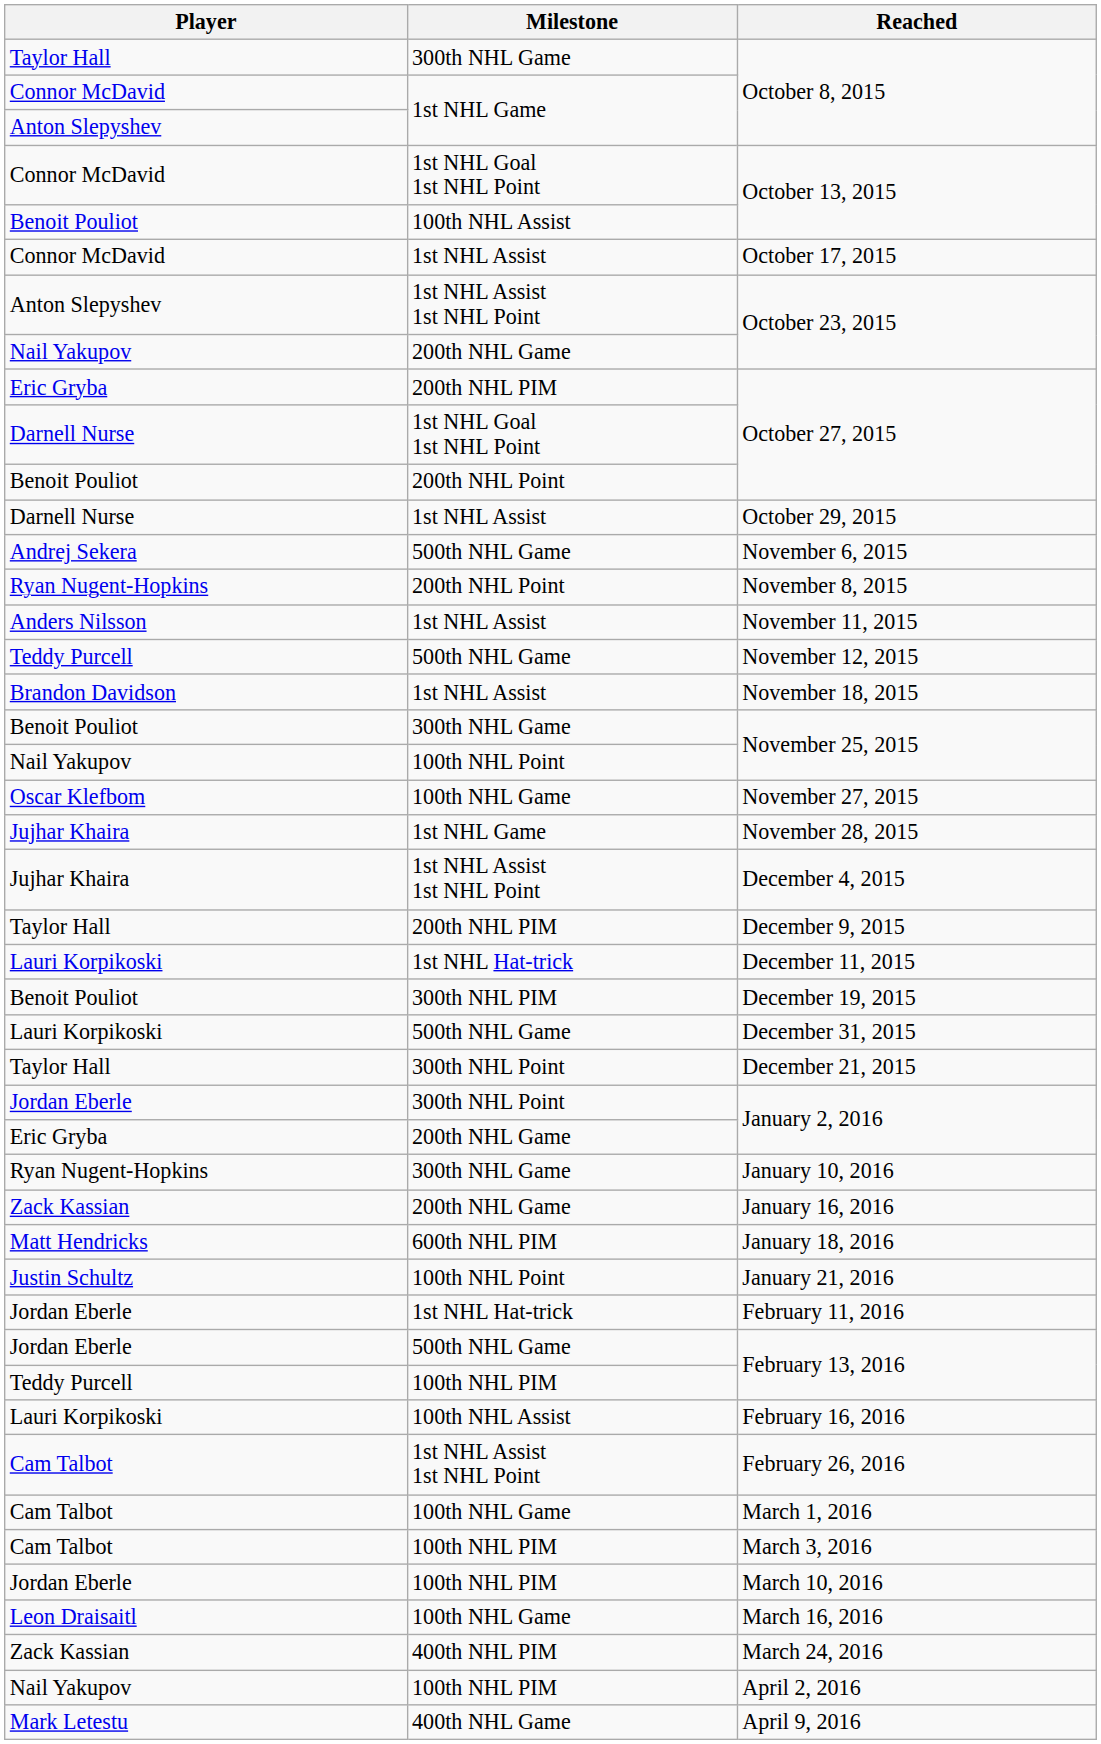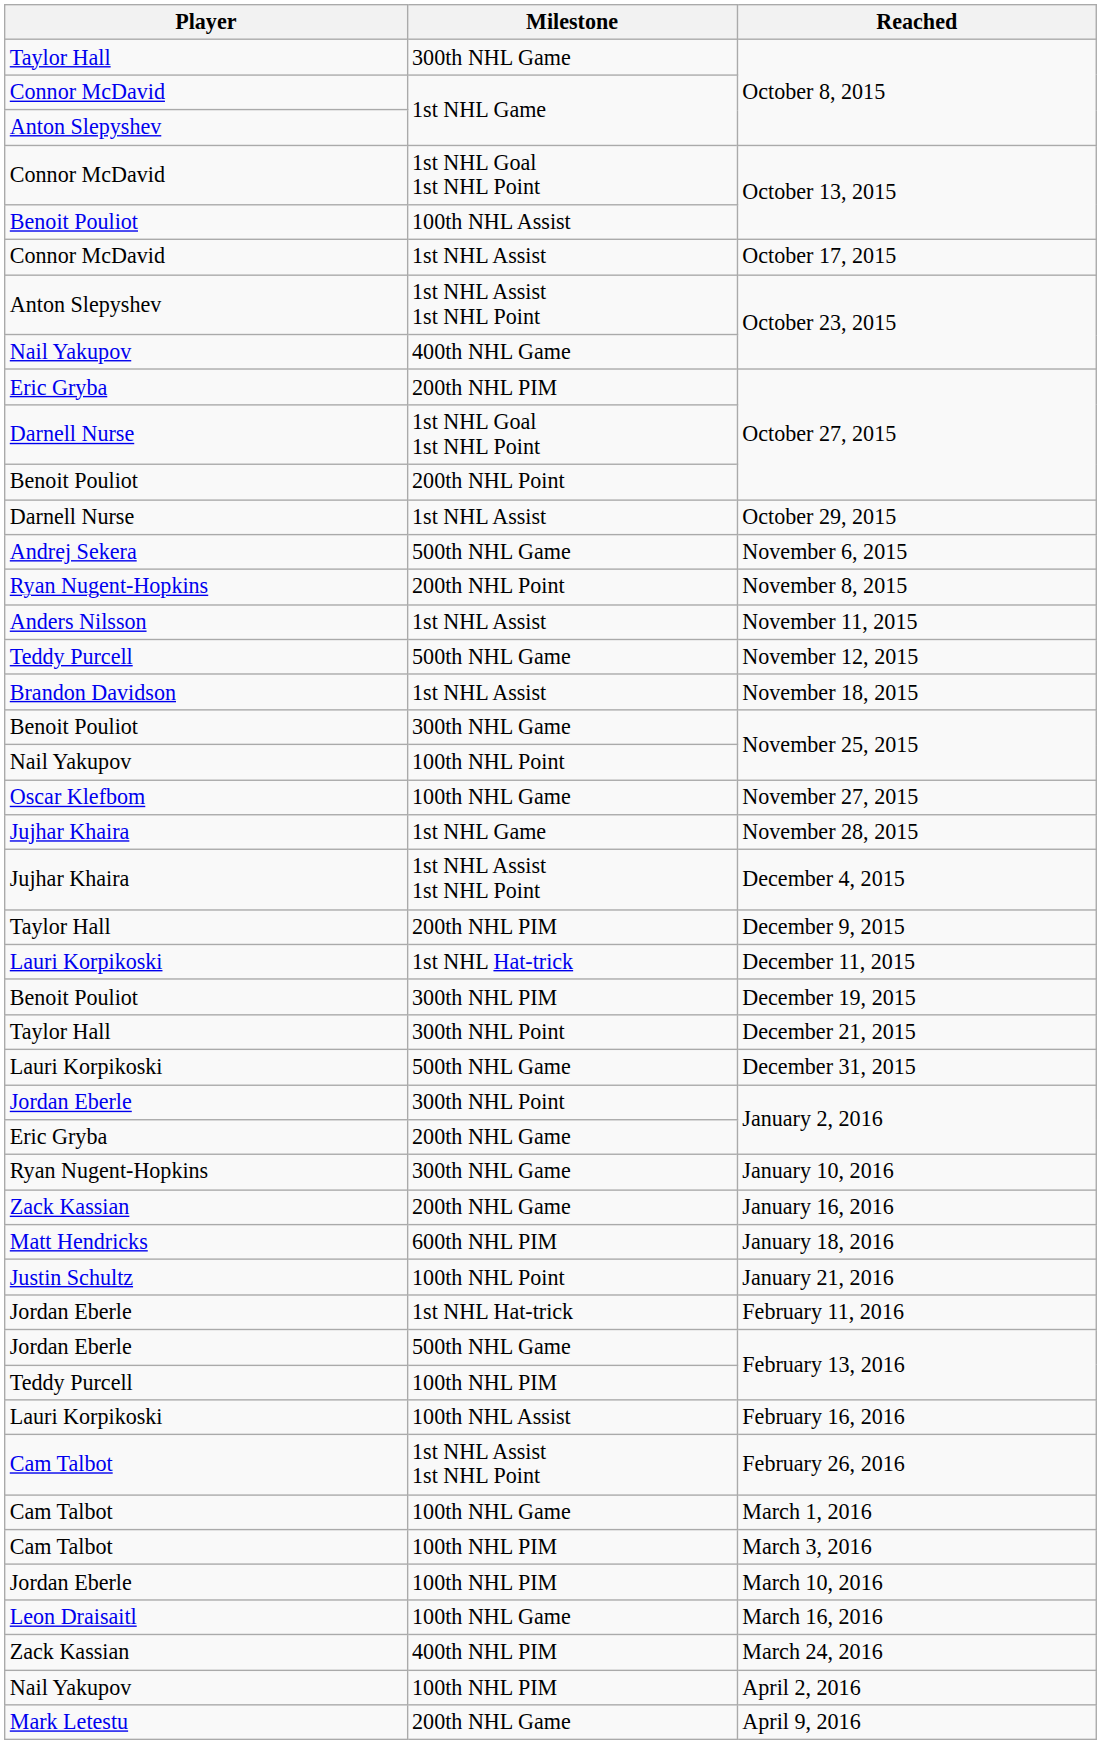Nail Yakupov / October 23, 2015 | Milestone: 200th NHL Game -> 400th NHL Game
rows swapped: December 21, 2015 <-> December 31, 2015
April 9, 2016 | Milestone: 400th NHL Game -> 200th NHL Game
